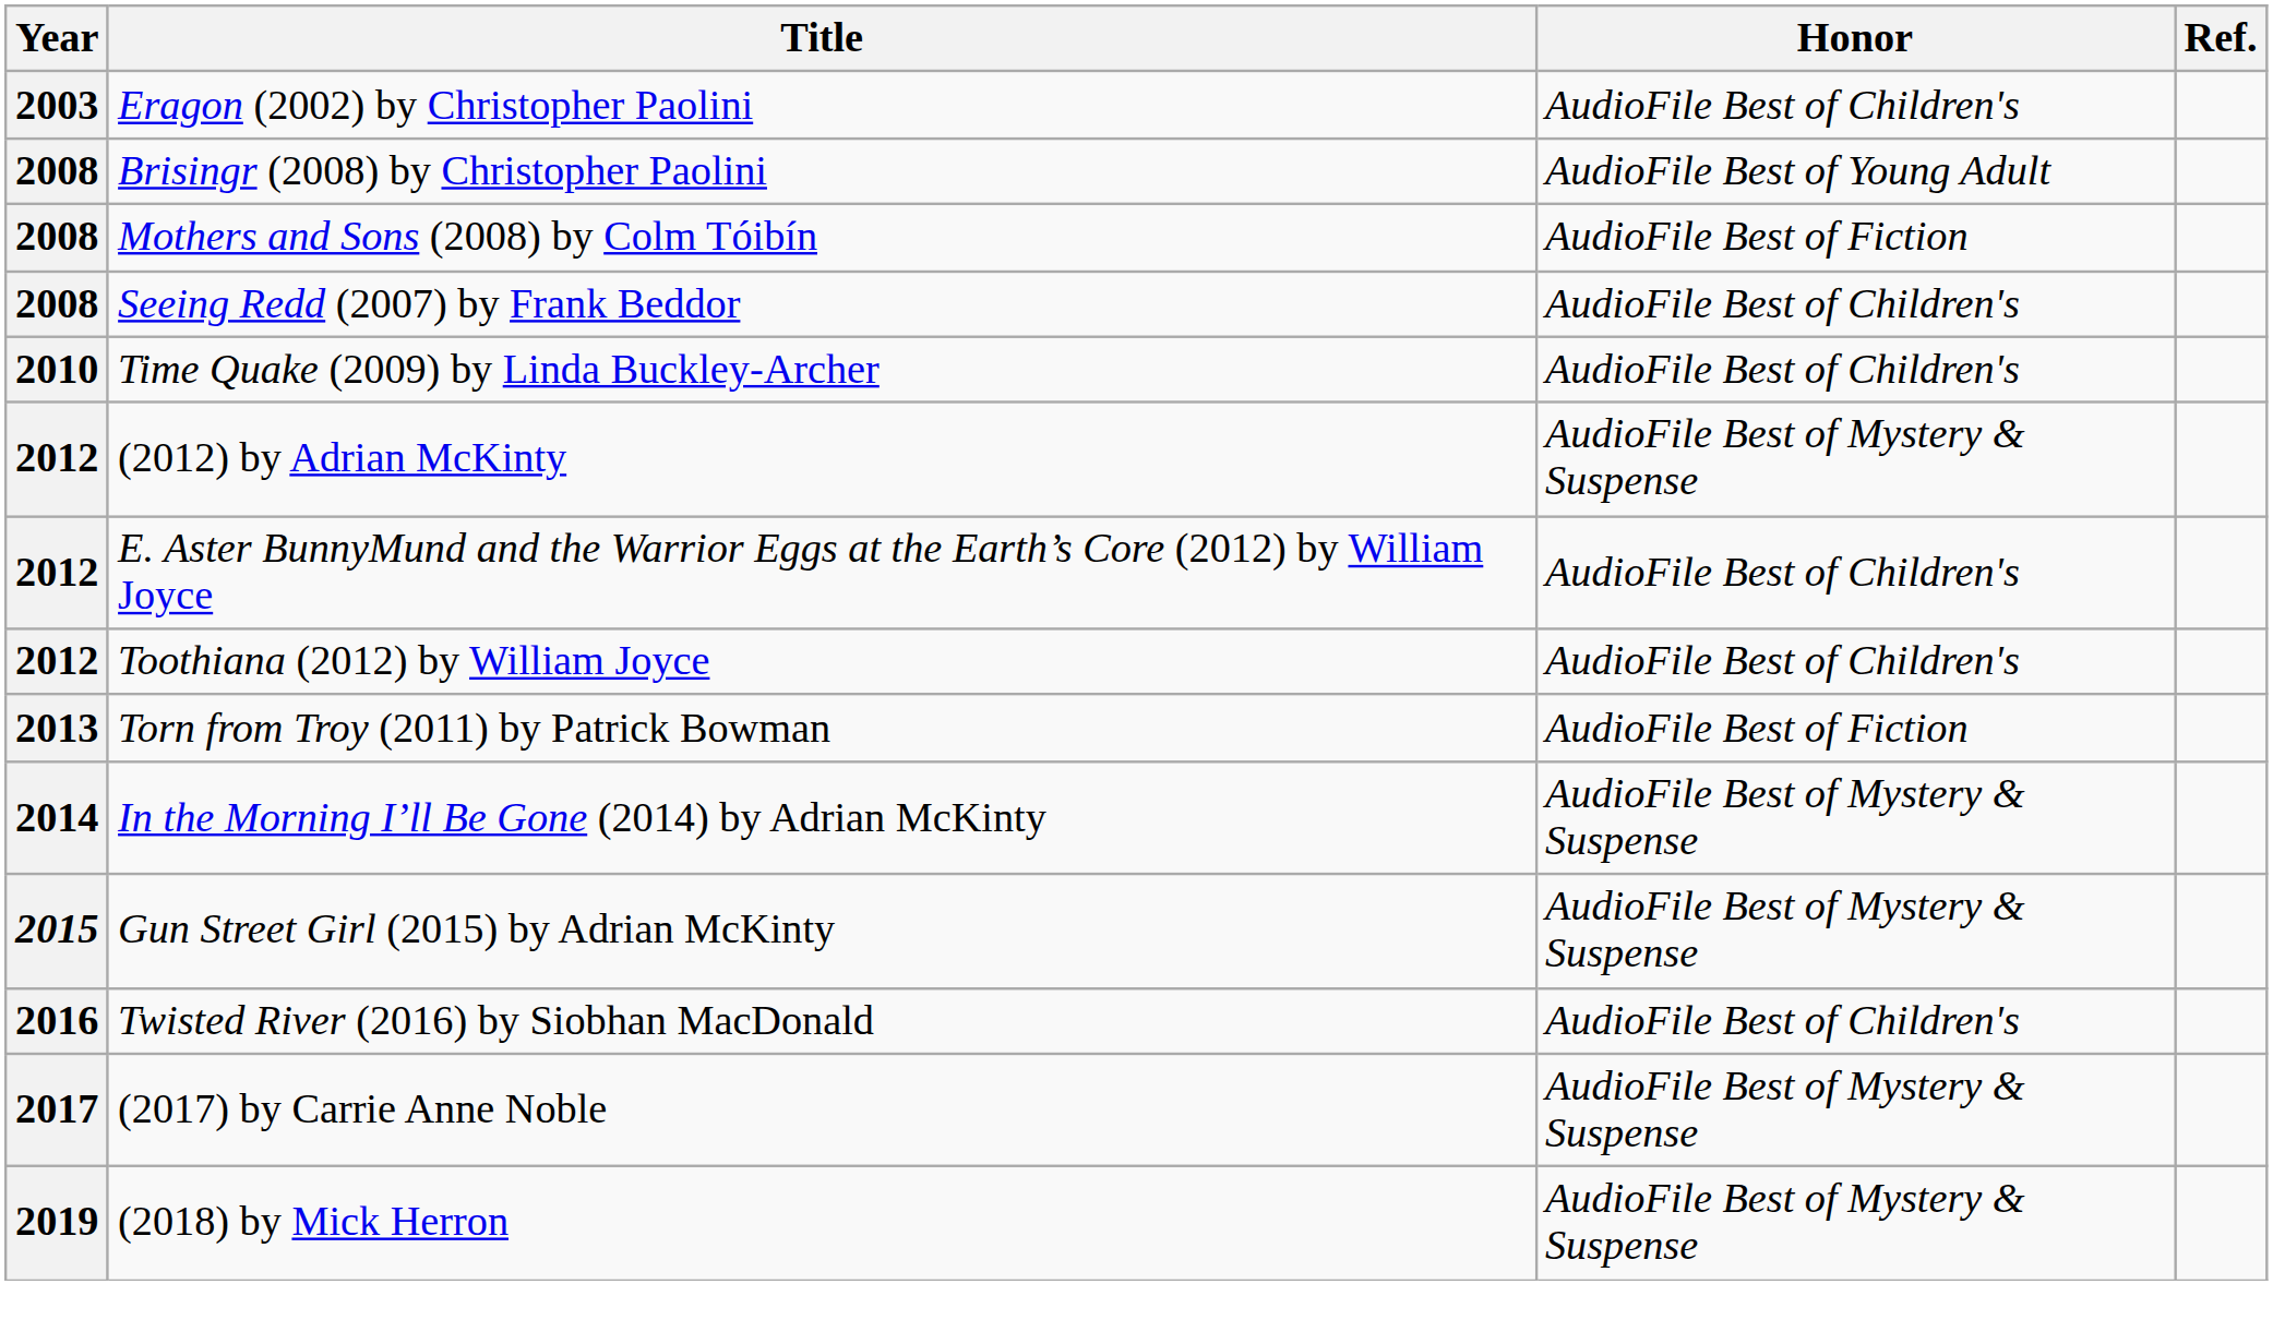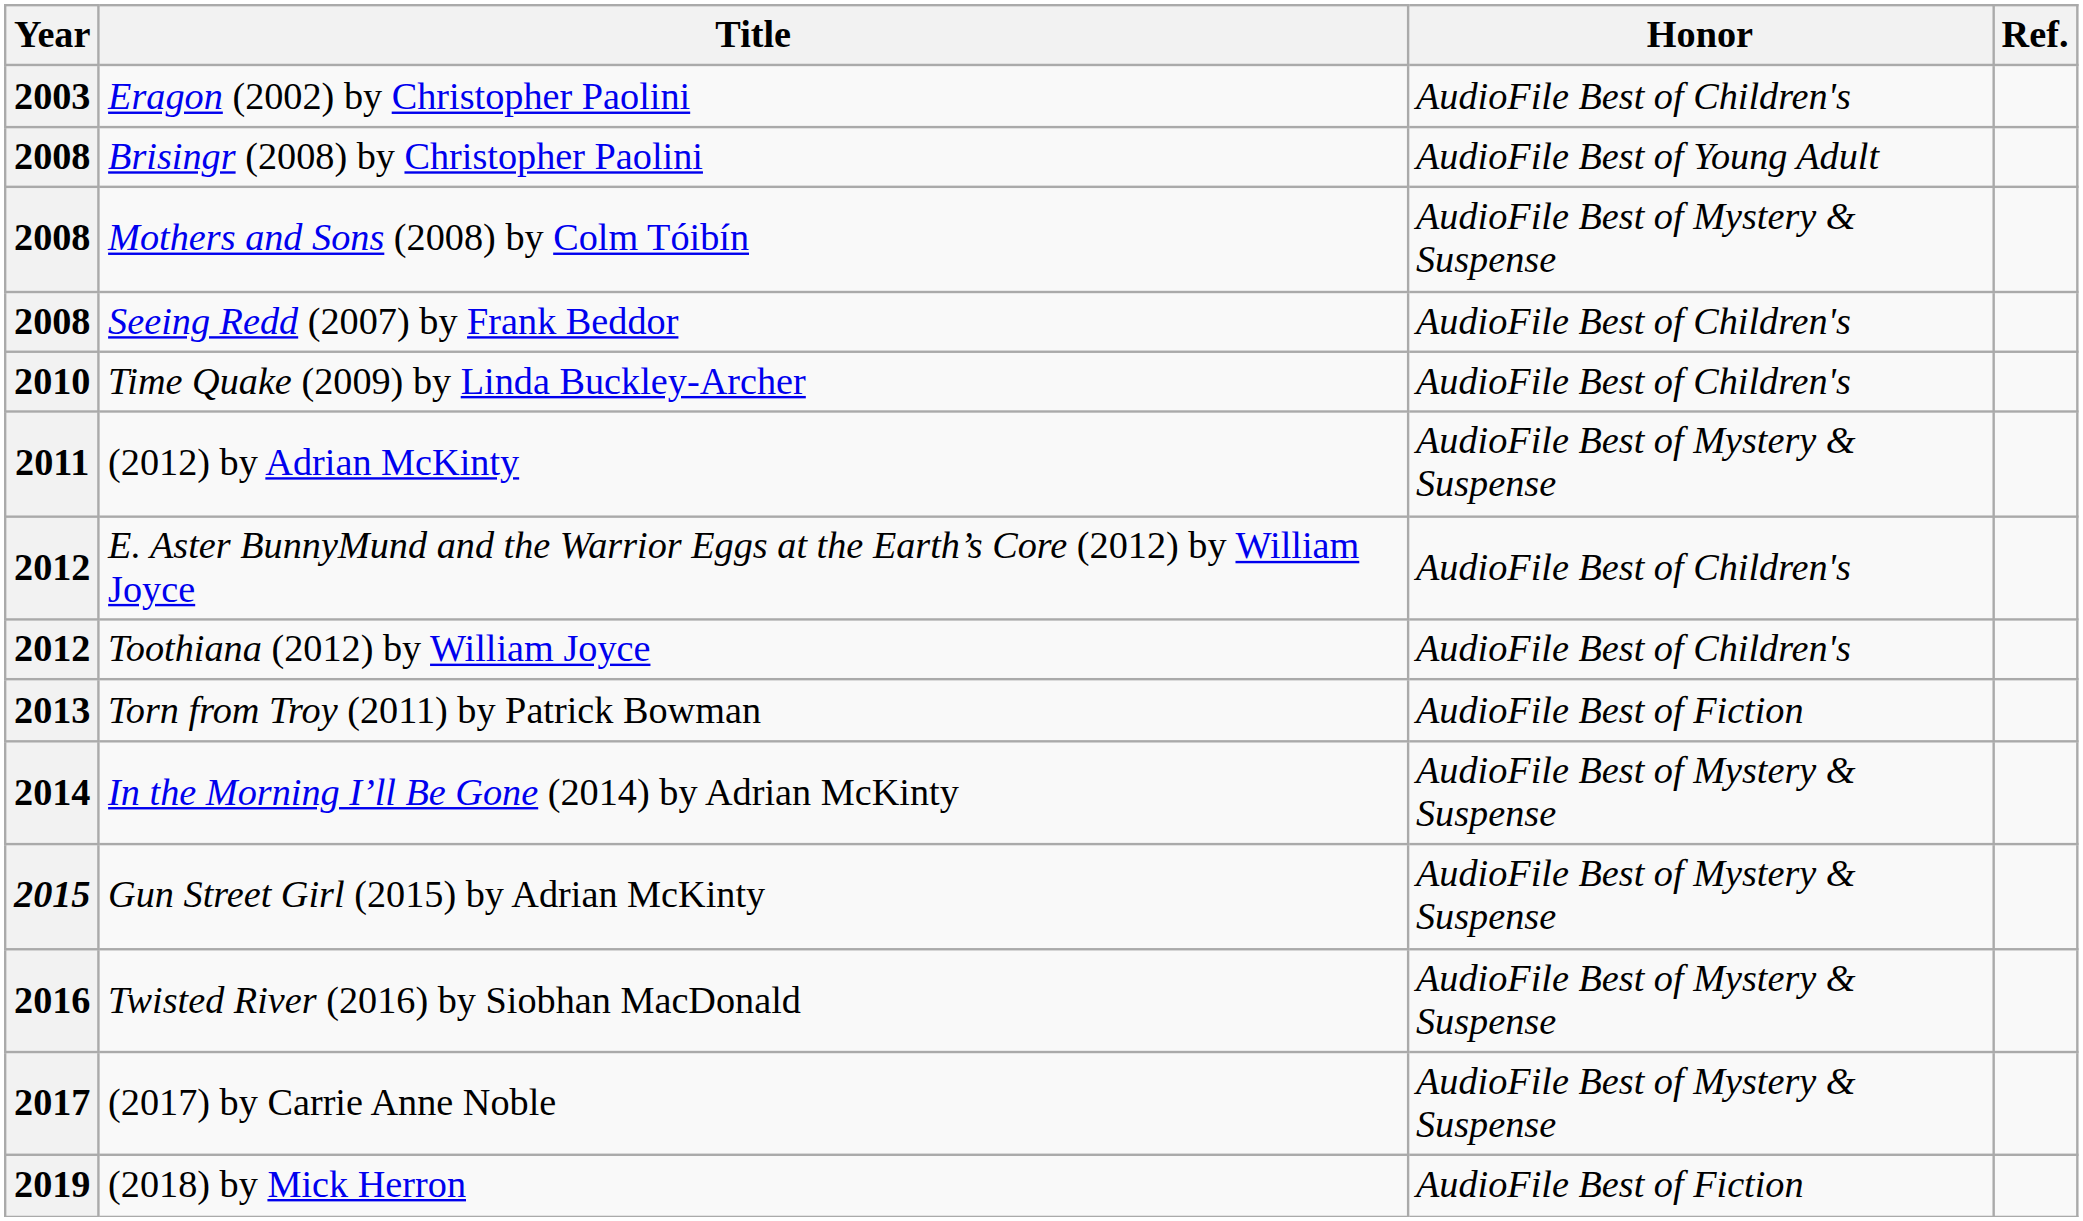Mothers and Sons (2008) by Colm Tóibín | Honor: AudioFile Best of Fiction -> AudioFile Best of Mystery & Suspense
(2012) by Adrian McKinty | Year: 2012 -> 2011
Twisted River (2016) by Siobhan MacDonald | Honor: AudioFile Best of Children's -> AudioFile Best of Mystery & Suspense
(2018) by Mick Herron | Honor: AudioFile Best of Mystery & Suspense -> AudioFile Best of Fiction
